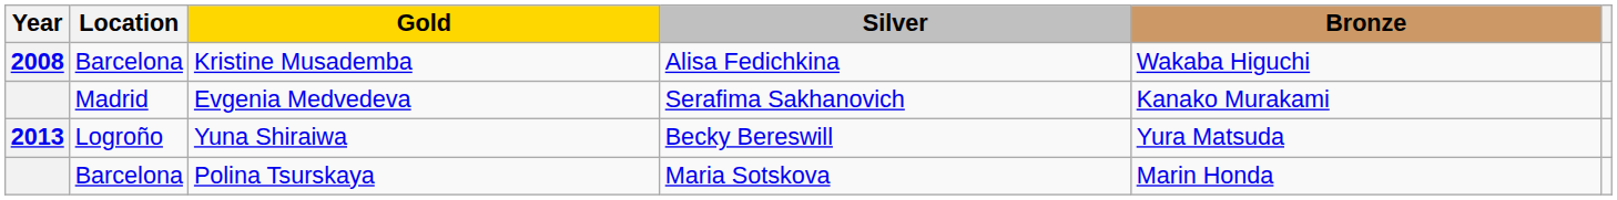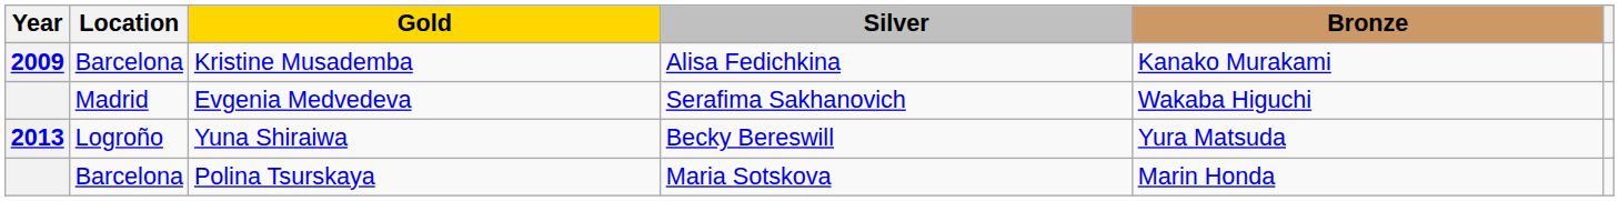Kristine Musademba | Year: 2008 -> 2009
Kristine Musademba | Bronze: Wakaba Higuchi -> Kanako Murakami
Evgenia Medvedeva | Bronze: Kanako Murakami -> Wakaba Higuchi
